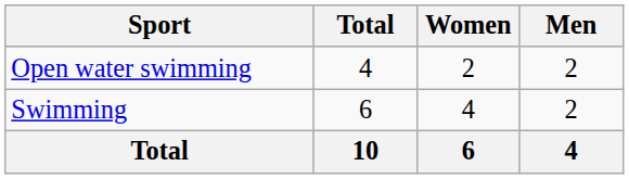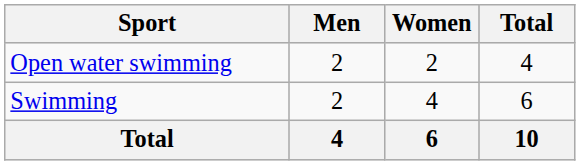columns swapped: Men <-> Total
